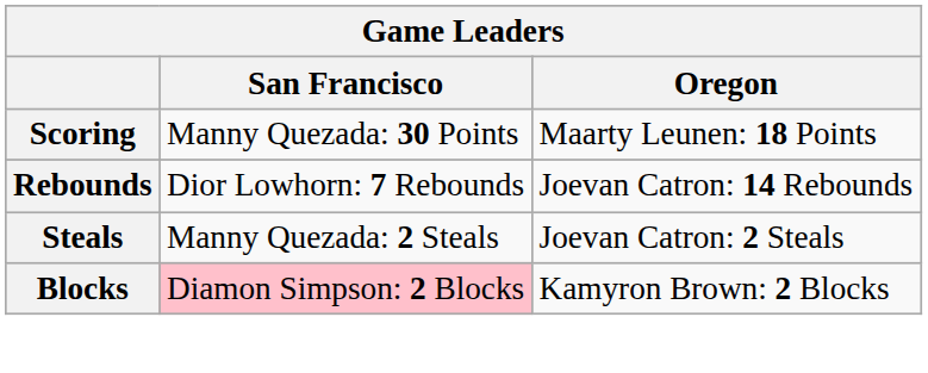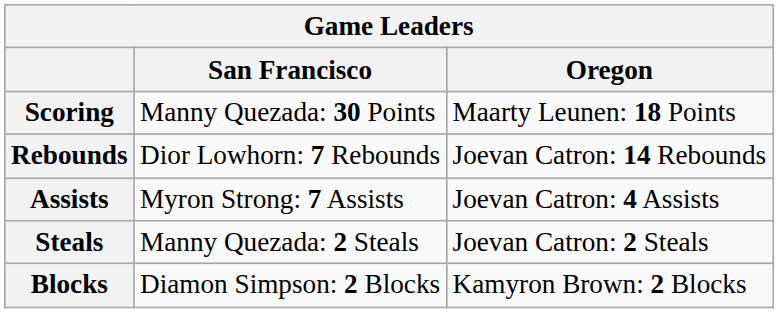+ row: Assists | Myron Strong: 7 Assists | Joevan Catron: 4 Assists
Blocks | San Francisco: pink background -> no background
